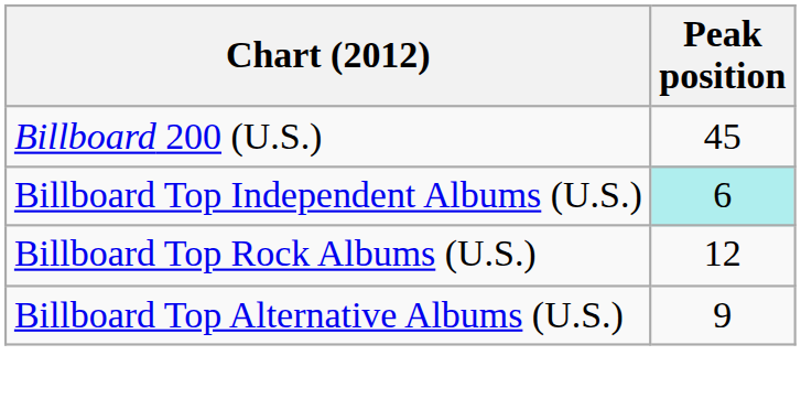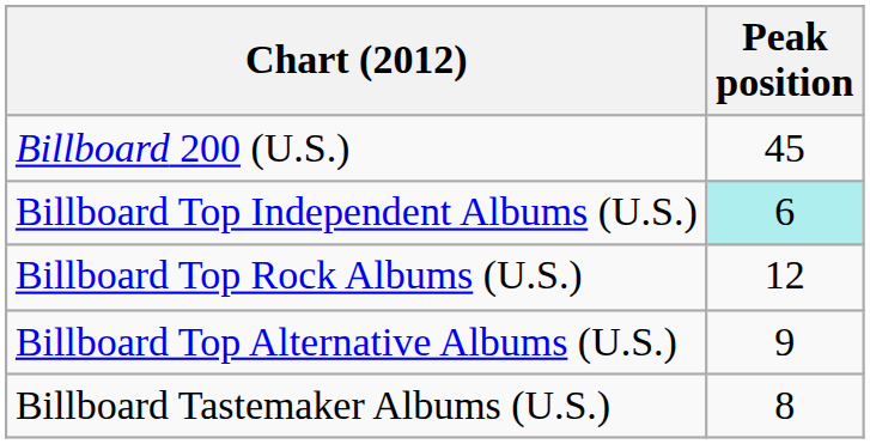+ row: Billboard Tastemaker Albums (U.S.) | 8
